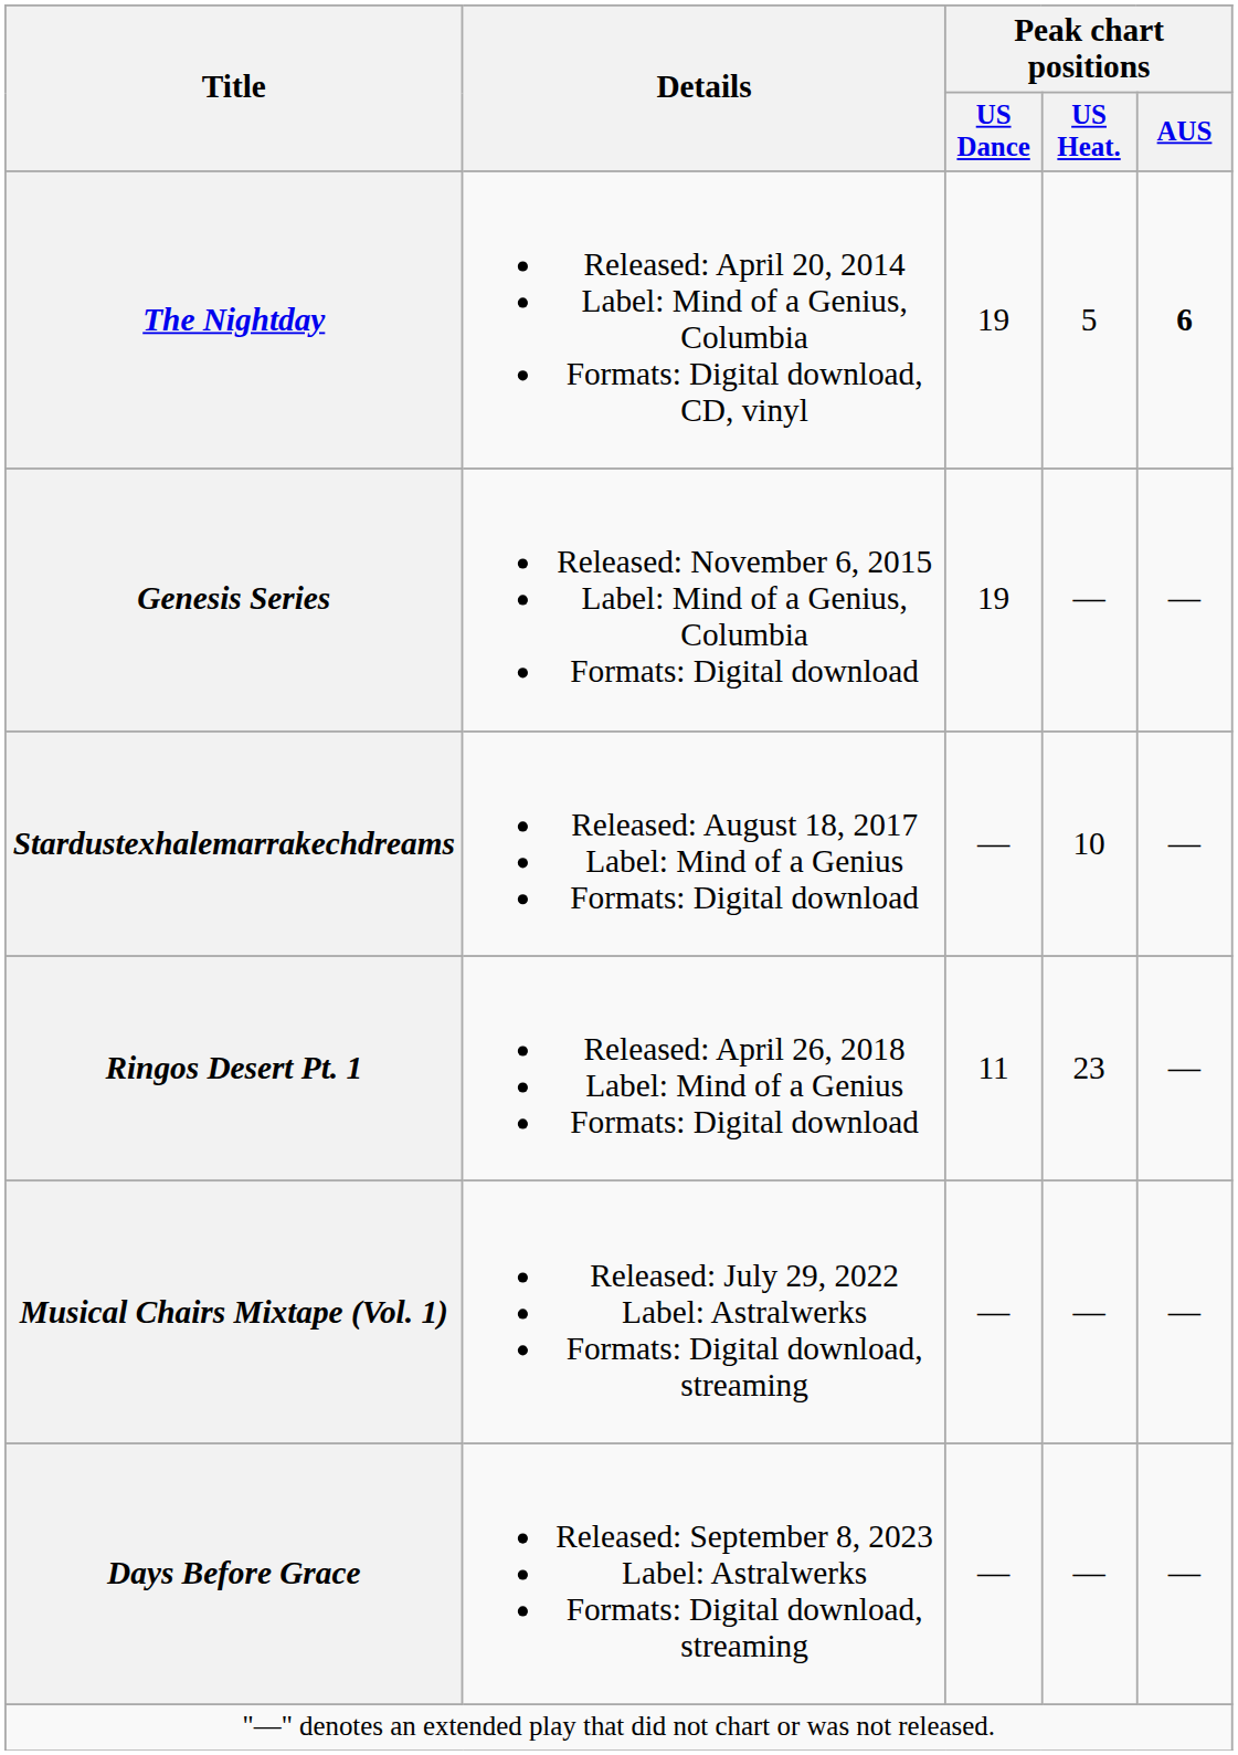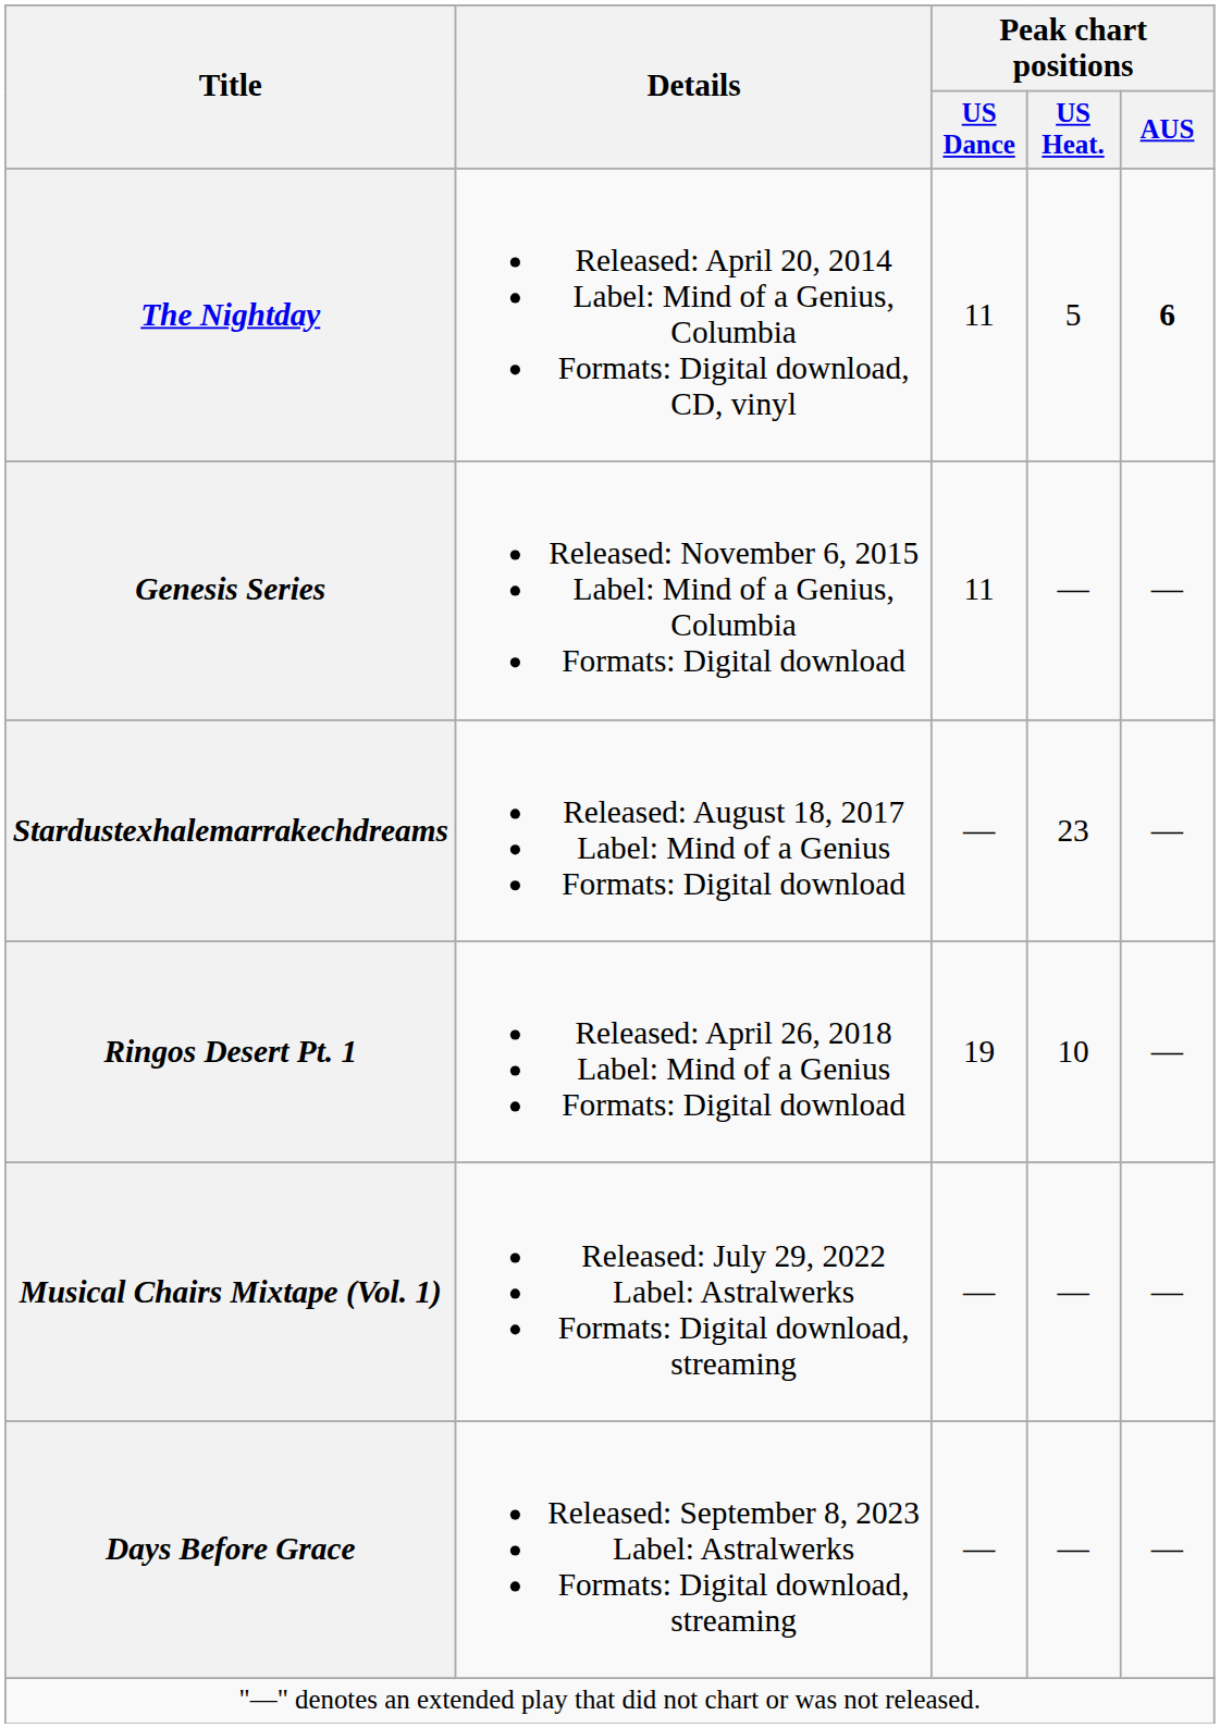The Nightday | Peak chart positions / US Dance: 19 -> 11
Genesis Series | Peak chart positions / US Dance: 19 -> 11
Stardustexhalemarrakechdreams | Peak chart positions / US Heat.: 10 -> 23
Ringos Desert Pt. 1 | Peak chart positions / US Dance: 11 -> 19
Ringos Desert Pt. 1 | Peak chart positions / US Heat.: 23 -> 10
